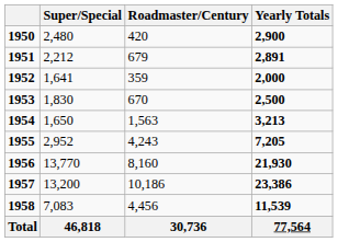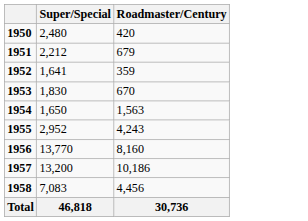- column: Yearly Totals | 2,900 | 2,891 | 2,000 | 2,500 | 3,213 | 7,205 | 21,930 | 23,386 | 11,539 | 77,564
